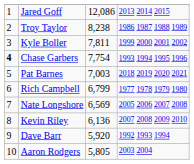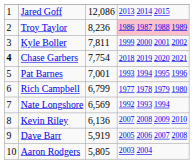Troy Taylor | column 3: 8,238 -> 8,236
Troy Taylor | column 4: no background -> pink background
Chase Garbers | column 4: 1993 1994 1995 1996 -> 2018 2019 2020 2021
Pat Barnes | column 3: 7,003 -> 7,001
Pat Barnes | column 4: 2018 2019 2020 2021 -> 1993 1994 1995 1996
Nate Longshore | column 4: 2005 2006 2007 2008 -> 1992 1993 1994
Dave Barr | column 3: 5,920 -> 5,919
Dave Barr | column 4: 1992 1993 1994 -> 2005 2006 2007 2008
